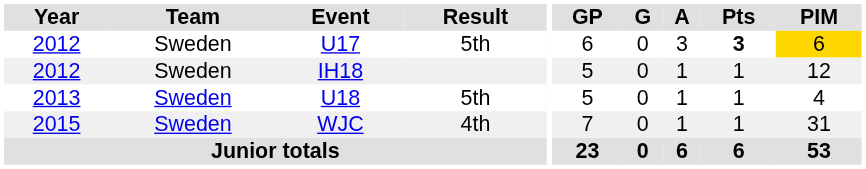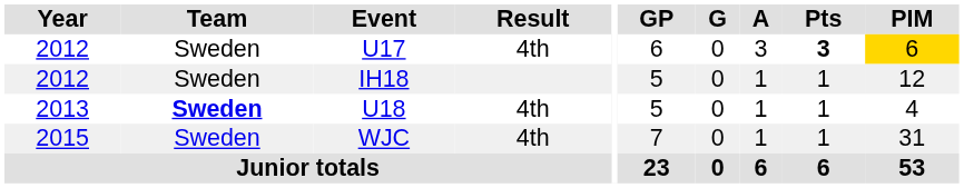U17 | Result: 5th -> 4th
U18 | Team: normal -> bold
U18 | Result: 5th -> 4th
